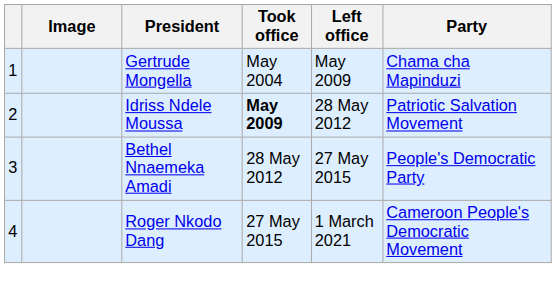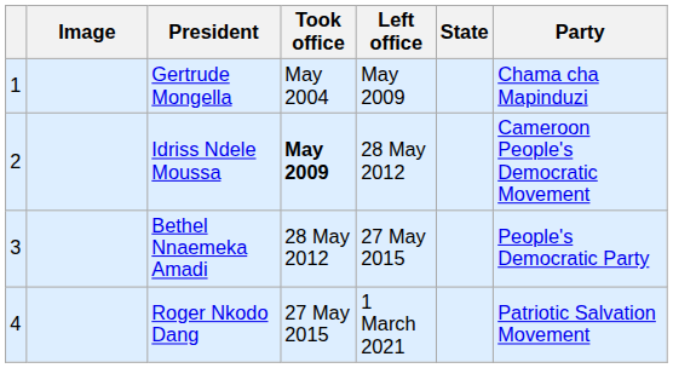+ column: State
Idriss Ndele Moussa | Party: Patriotic Salvation Movement -> Cameroon People's Democratic Movement
Roger Nkodo Dang | Party: Cameroon People's Democratic Movement -> Patriotic Salvation Movement
